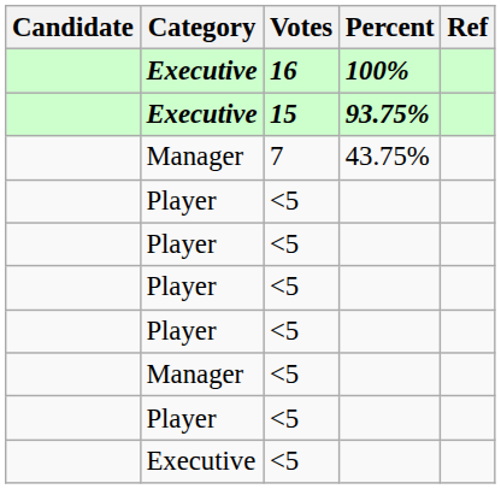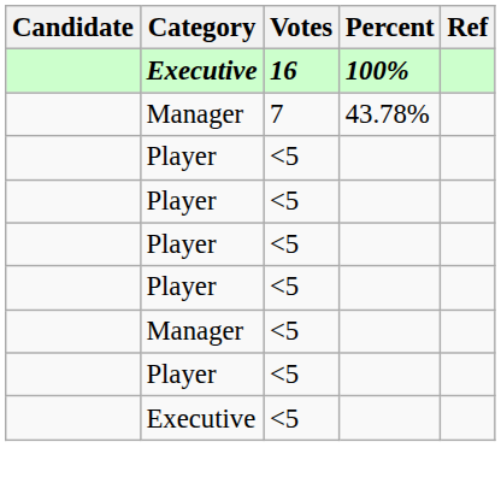- row: Executive | 15 | 93.75%
7 | Percent: 43.75% -> 43.78%
